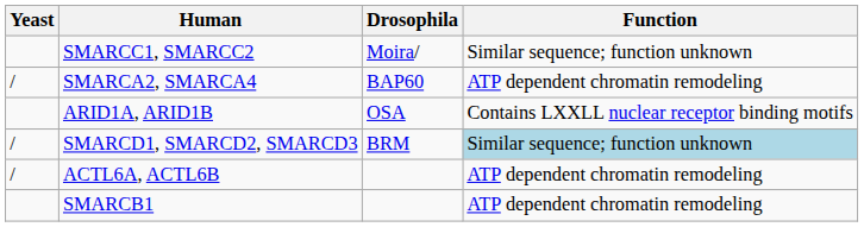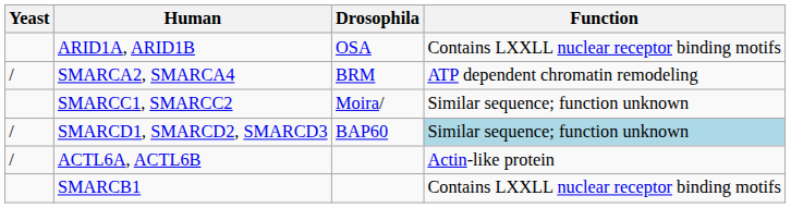rows swapped: ARID1A, ARID1B <-> SMARCC1, SMARCC2
SMARCA2, SMARCA4 | Drosophila: BAP60 -> BRM
SMARCD1, SMARCD2, SMARCD3 | Drosophila: BRM -> BAP60
ACTL6A, ACTL6B | Function: ATP dependent chromatin remodeling -> Actin-like protein
SMARCB1 | Function: ATP dependent chromatin remodeling -> Contains LXXLL nuclear receptor binding motifs
